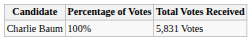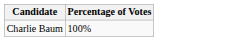- column: Total Votes Received | 5,831 Votes
